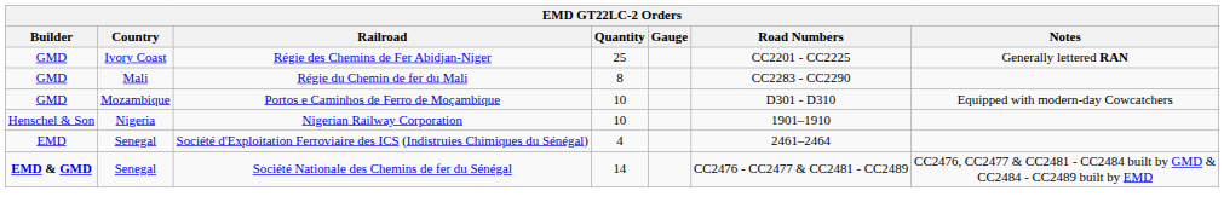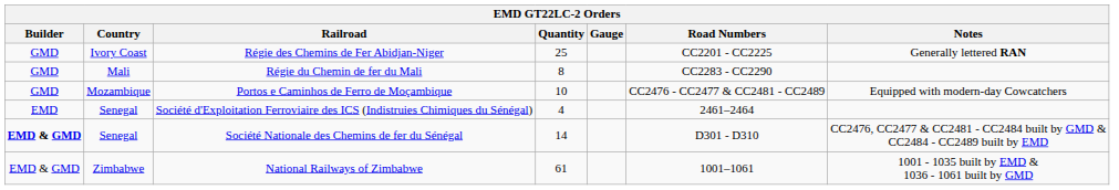Portos e Caminhos de Ferro de Moçambique | Road Numbers: D301 - D310 -> CC2476 - CC2477 & CC2481 - CC2489
- row: Henschel & Son | Nigeria | Nigerian Railway Corporation | 10 | 1901–1910
Société Nationale des Chemins de fer du Sénégal | Road Numbers: CC2476 - CC2477 & CC2481 - CC2489 -> D301 - D310
+ row: EMD & GMD | Zimbabwe | National Railways of Zimbabwe | 61 | 1001–1061 | 1001 - 1035 built by EMD & 1036 - 1061 built by GMD
